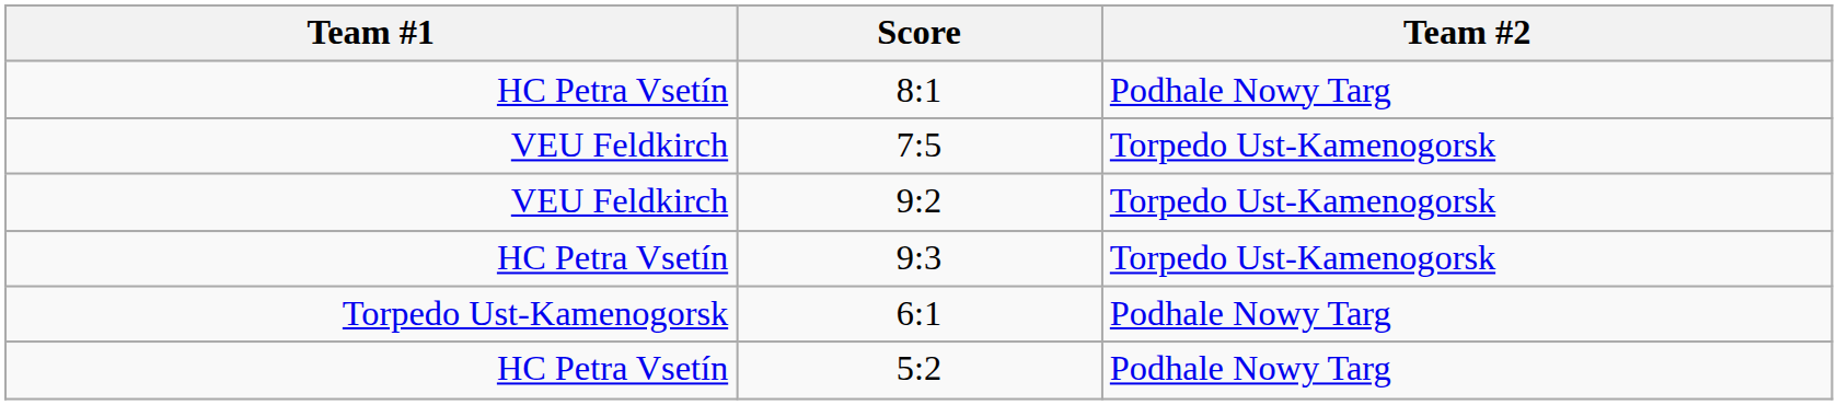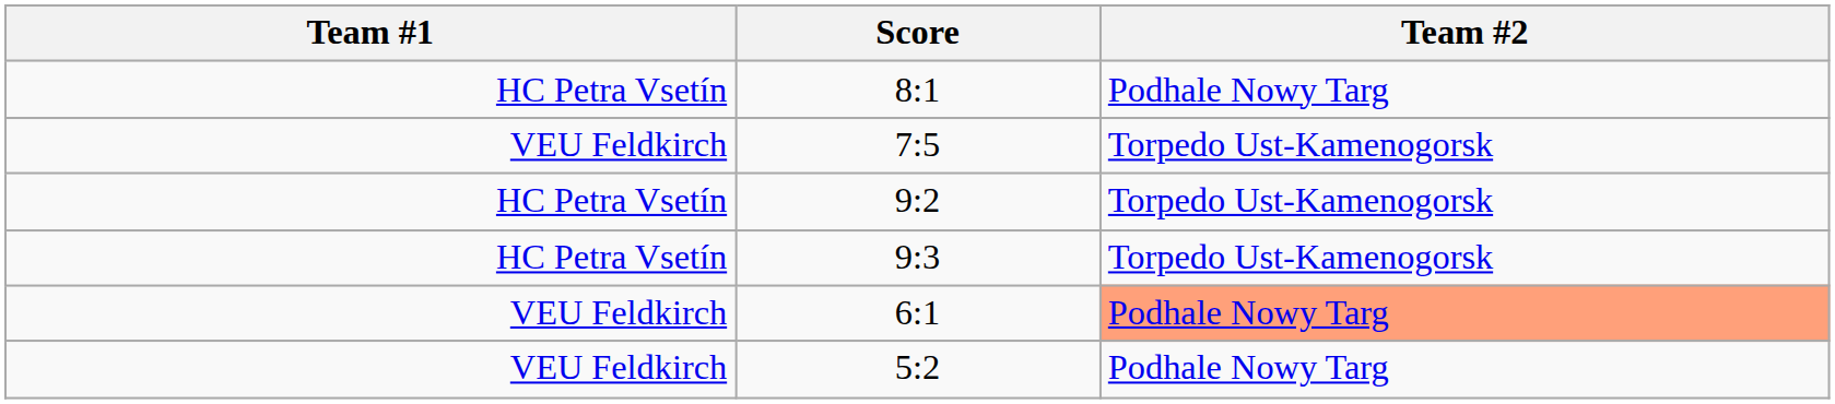9:2 | Team #1: VEU Feldkirch -> HC Petra Vsetín
6:1 | Team #1: Torpedo Ust-Kamenogorsk -> VEU Feldkirch
6:1 | Team #2: no background -> lightsalmon background
5:2 | Team #1: HC Petra Vsetín -> VEU Feldkirch
